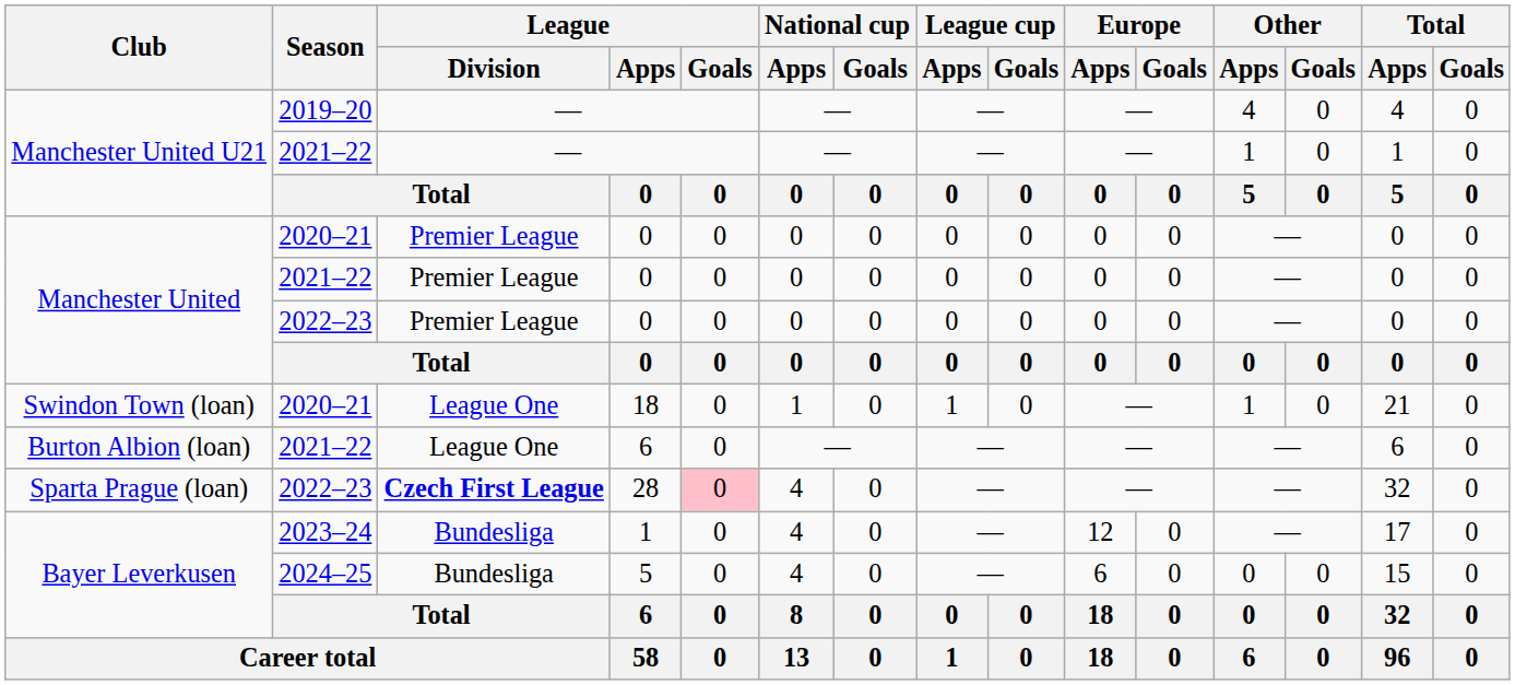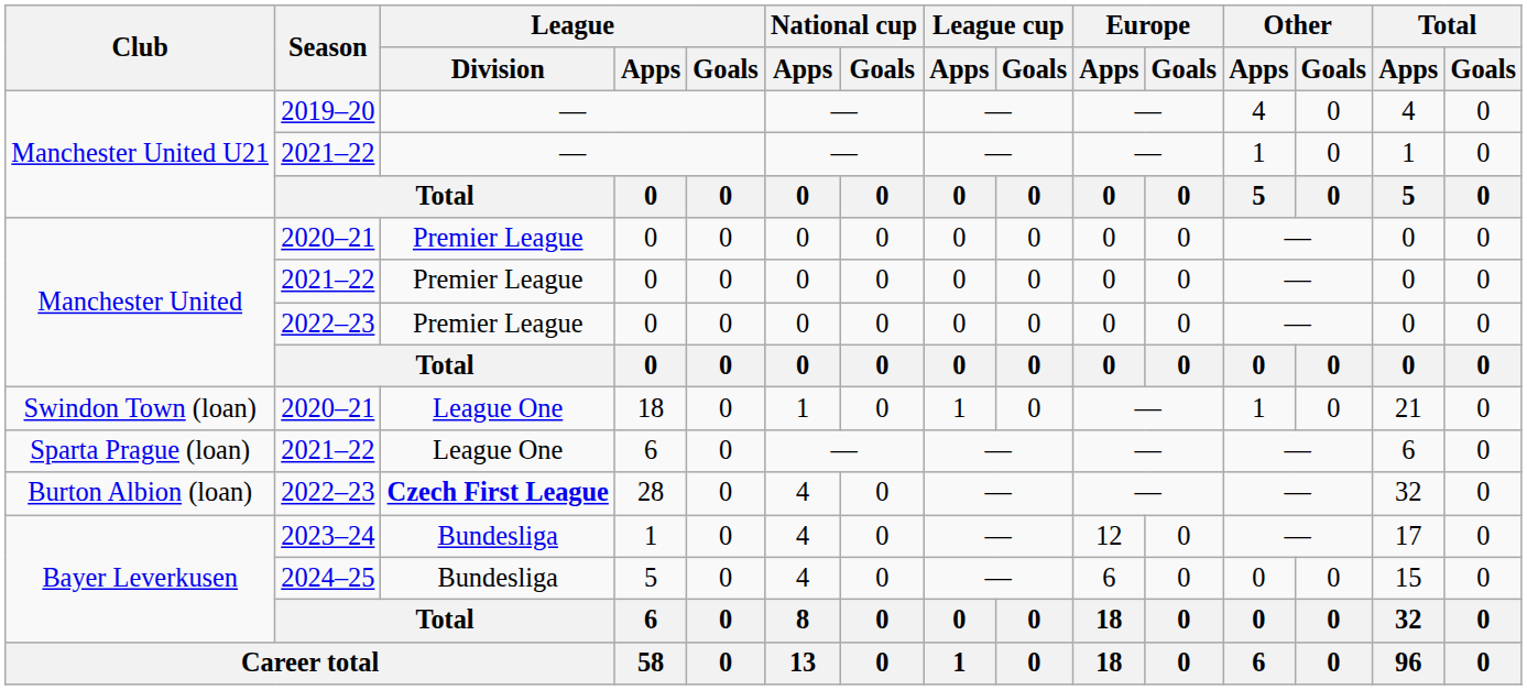2021–22 / 6 | Club: Burton Albion (loan) -> Sparta Prague (loan)
28 | Club: Sparta Prague (loan) -> Burton Albion (loan)
28 | League / Goals: pink background -> no background
